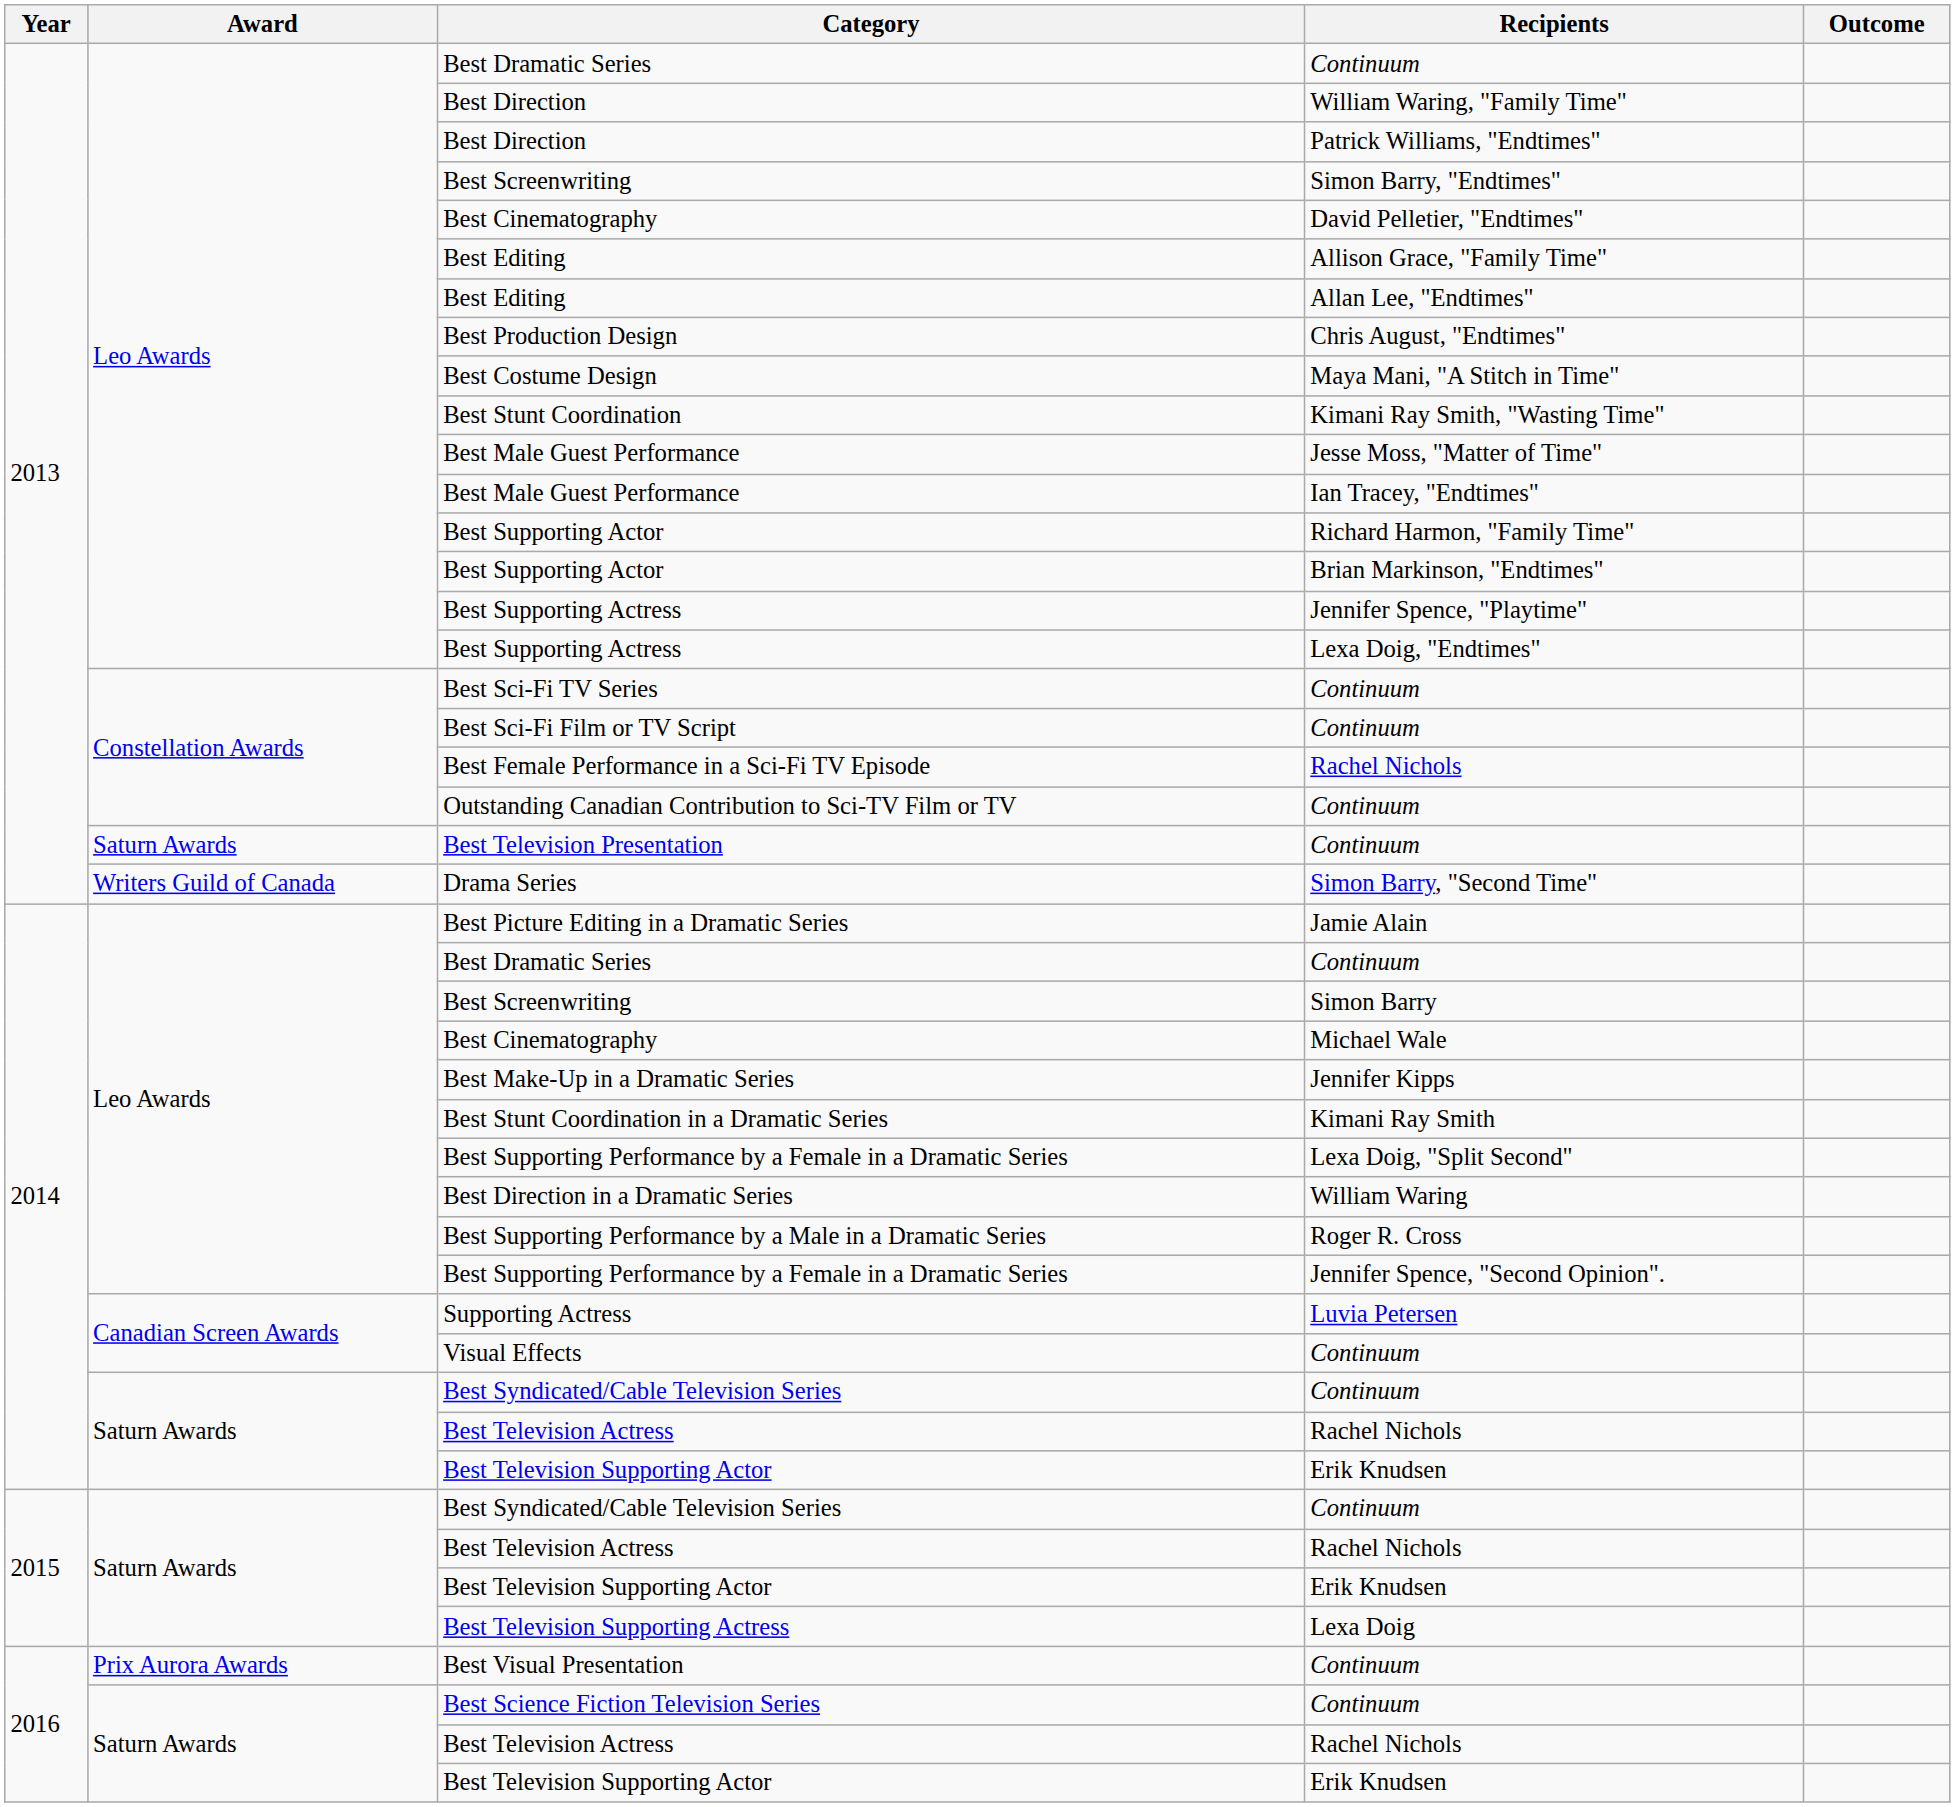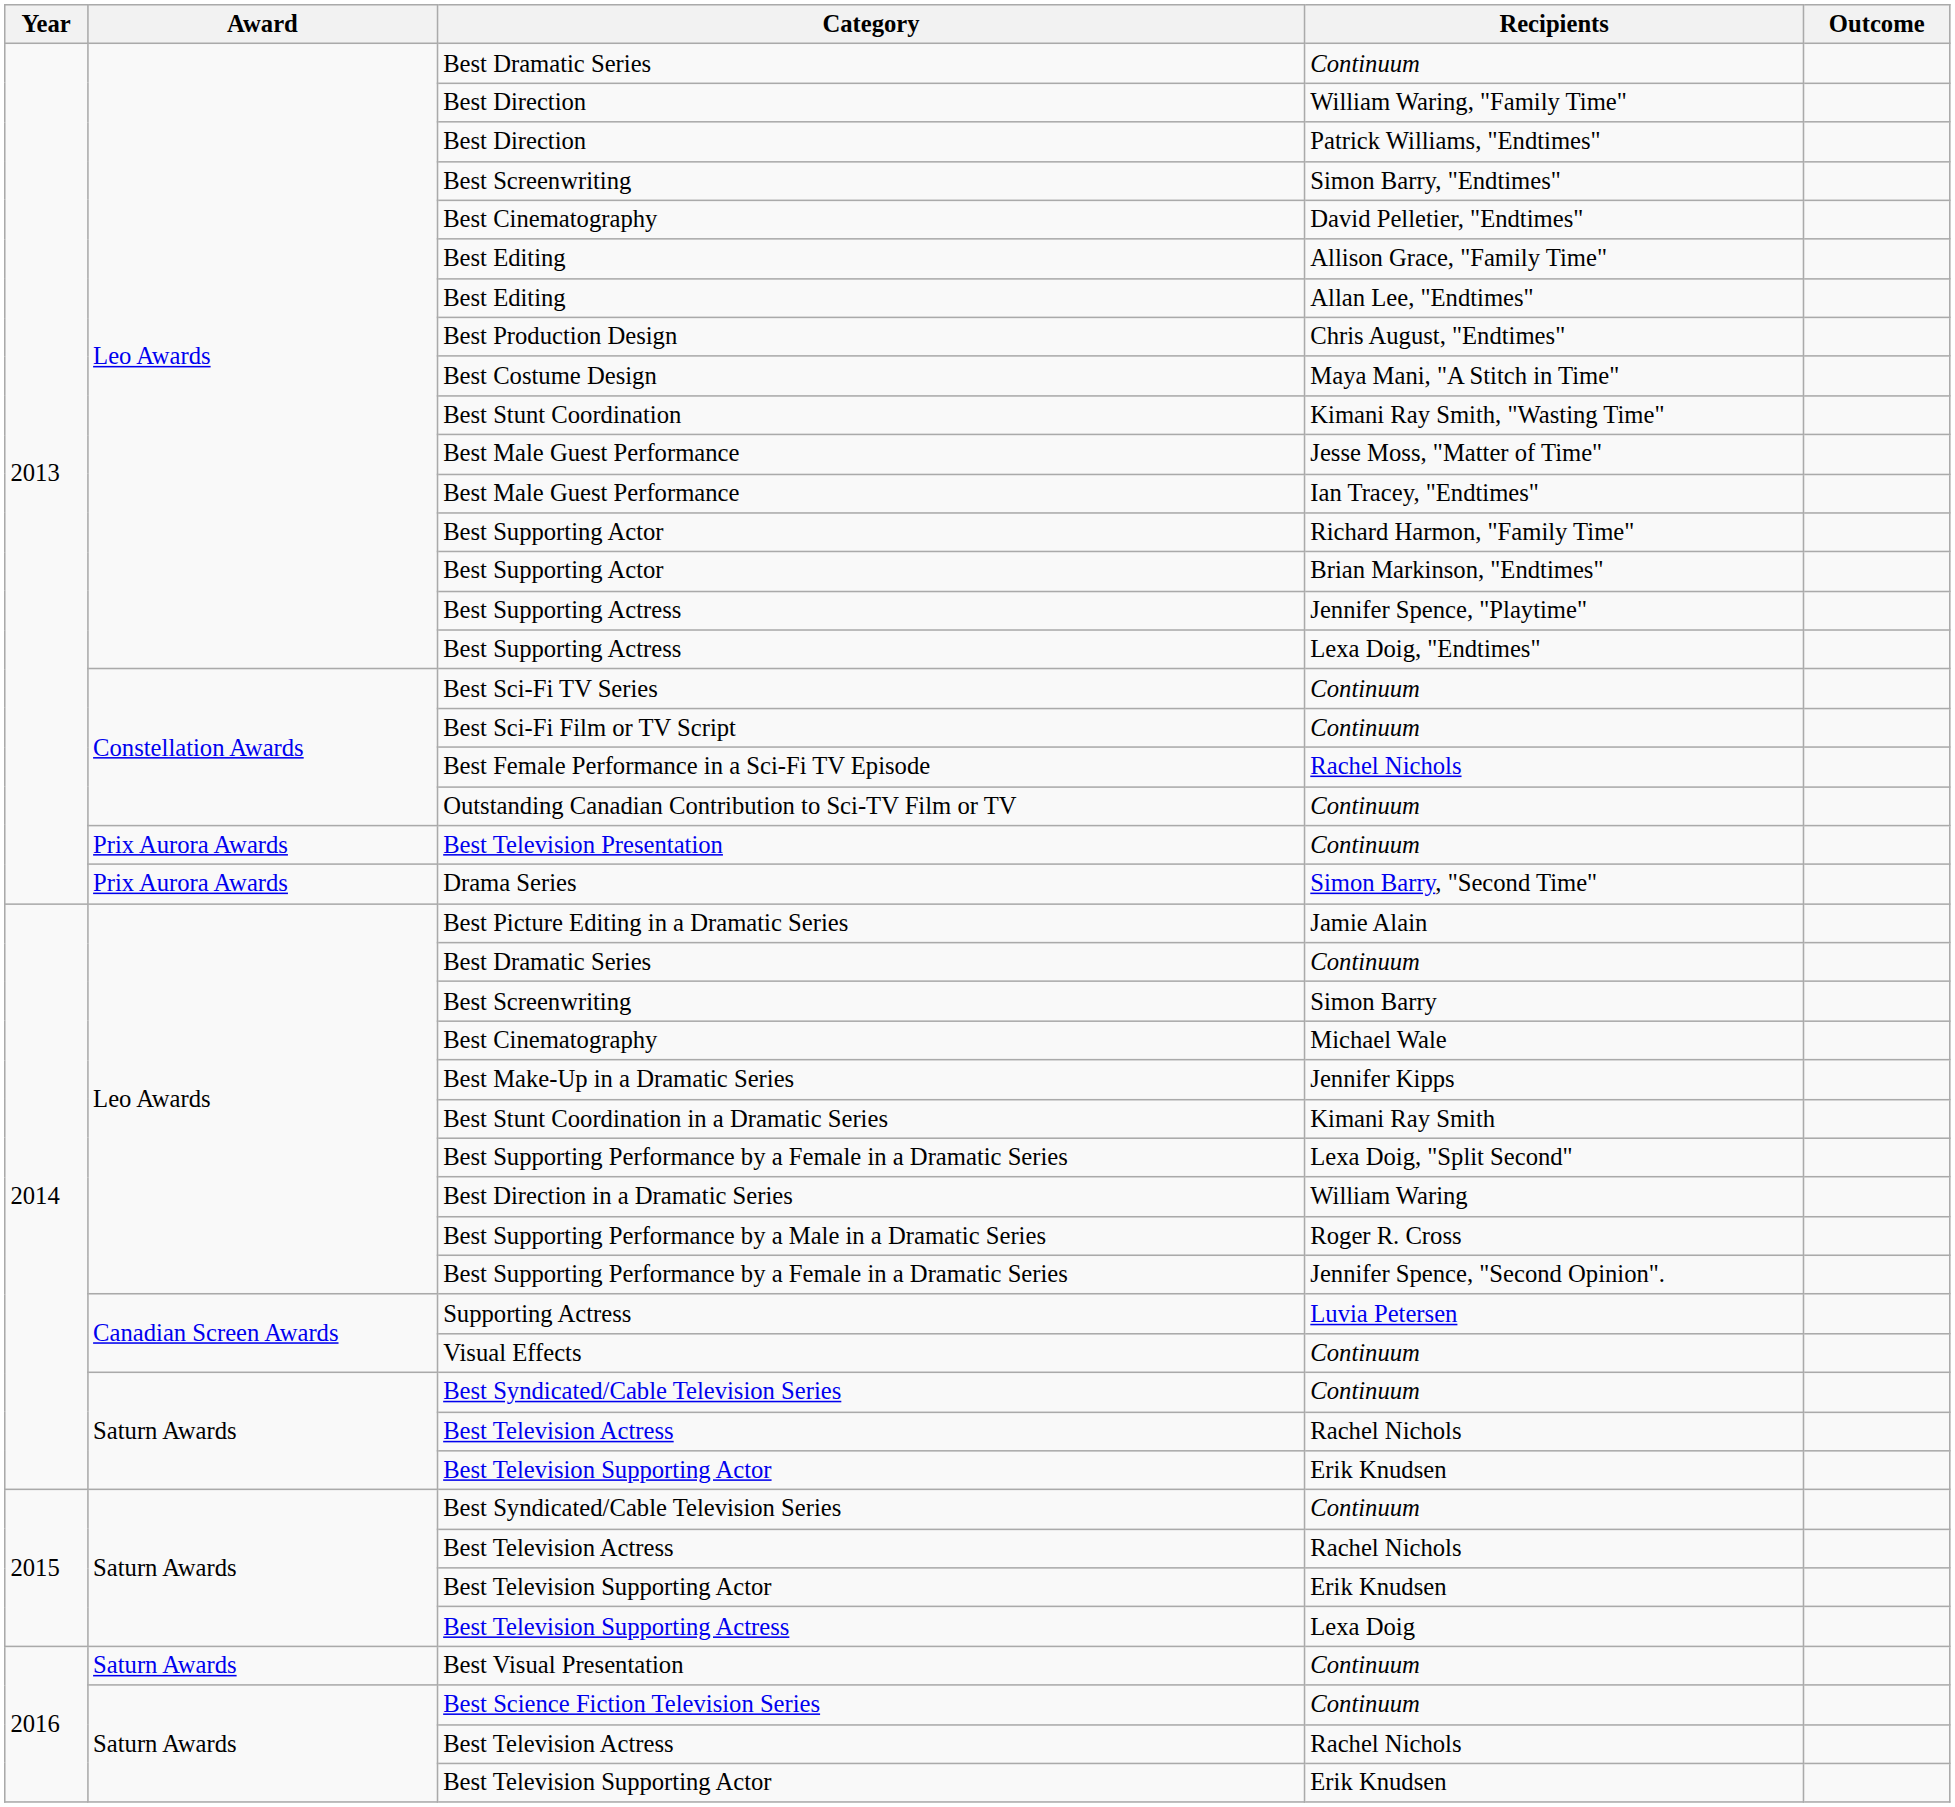Best Television Presentation | Award: Saturn Awards -> Prix Aurora Awards
Drama Series | Award: Writers Guild of Canada -> Prix Aurora Awards
Best Visual Presentation | Award: Prix Aurora Awards -> Saturn Awards
